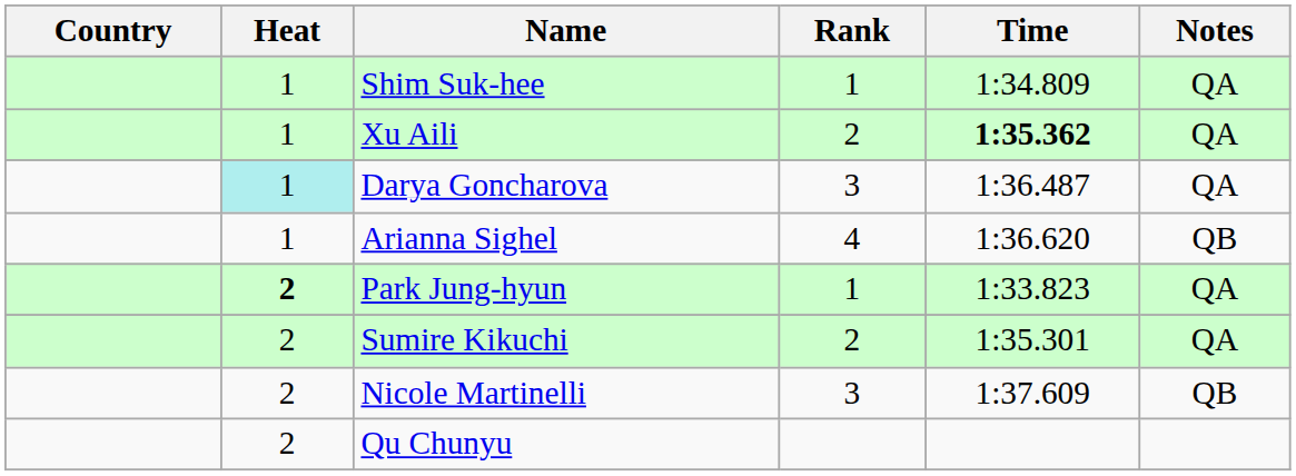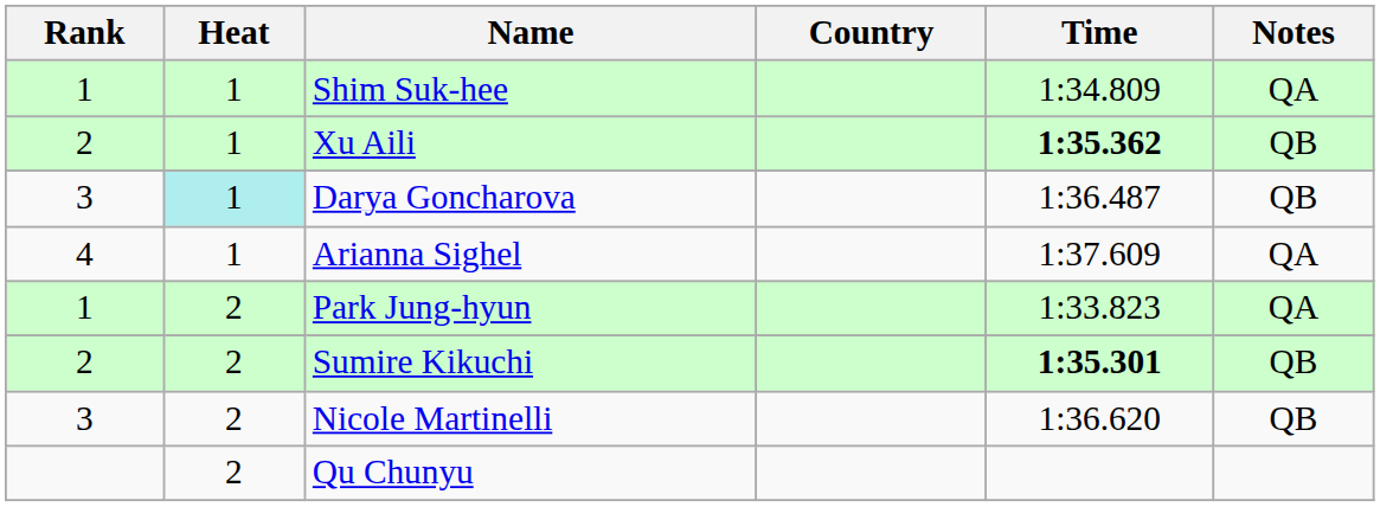columns swapped: Rank <-> Country
Xu Aili | Notes: QA -> QB
Darya Goncharova | Notes: QA -> QB
Arianna Sighel | Time: 1:36.620 -> 1:37.609
Arianna Sighel | Notes: QB -> QA
Park Jung-hyun | Heat: bold -> normal
Sumire Kikuchi | Time: normal -> bold
Sumire Kikuchi | Notes: QA -> QB
Nicole Martinelli | Time: 1:37.609 -> 1:36.620
